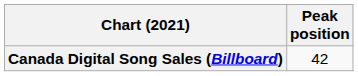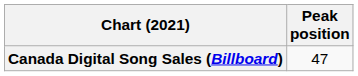Canada Digital Song Sales (Billboard) | Peak position: 42 -> 47
